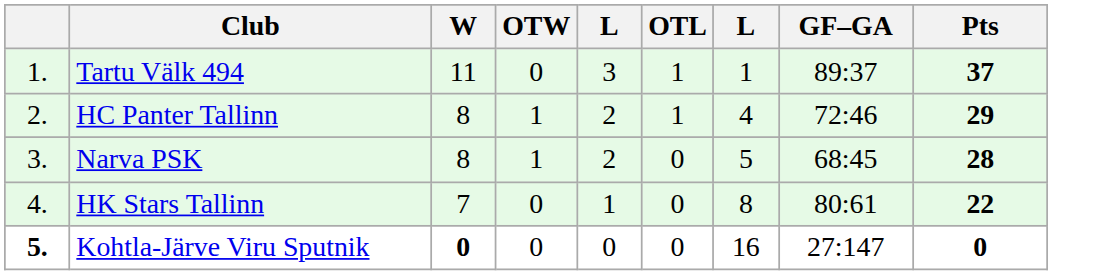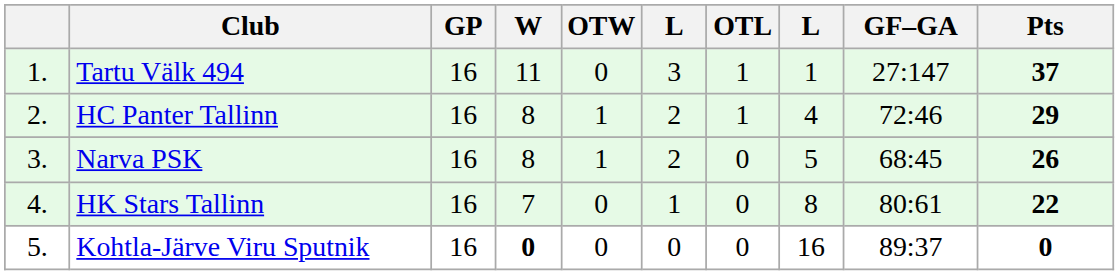+ column: GP | 16 | 16 | 16 | 16 | 16
Tartu Välk 494 | GF–GA: 89:37 -> 27:147
Narva PSK | Pts: 28 -> 26
Kohtla-Järve Viru Sputnik | column 1: bold -> normal
Kohtla-Järve Viru Sputnik | GF–GA: 27:147 -> 89:37
